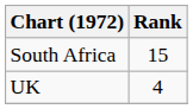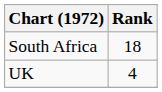South Africa | Rank: 15 -> 18
